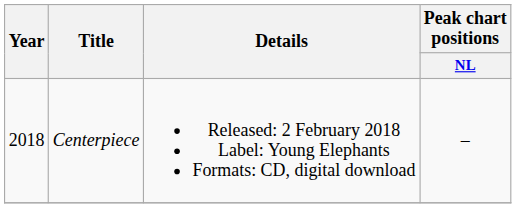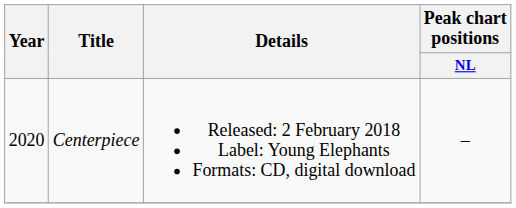Centerpiece | Year: 2018 -> 2020
